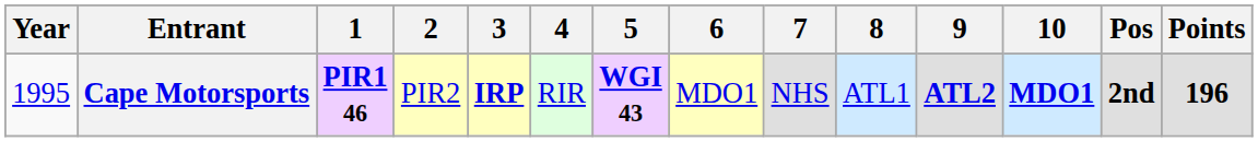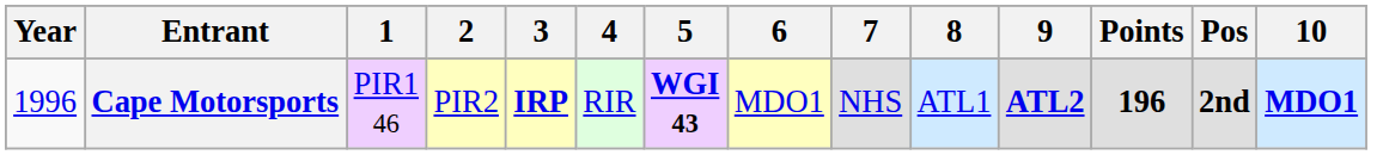columns swapped: 10 <-> Points
Cape Motorsports | Year: 1995 -> 1996
Cape Motorsports | 1: bold -> normal
